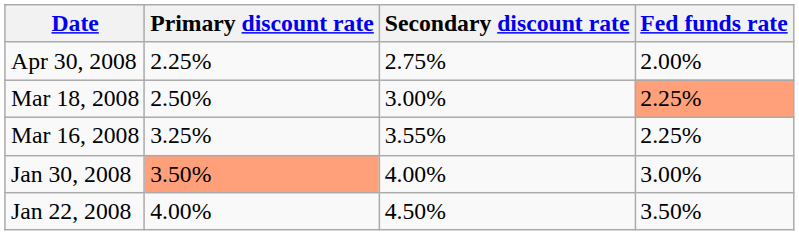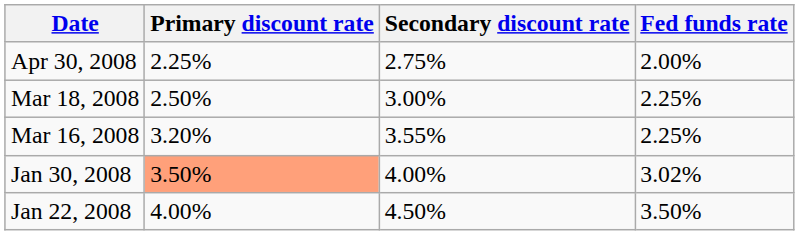Mar 18, 2008 | Fed funds rate: lightsalmon background -> no background
Mar 16, 2008 | Primary discount rate: 3.25% -> 3.20%
Jan 30, 2008 | Fed funds rate: 3.00% -> 3.02%
